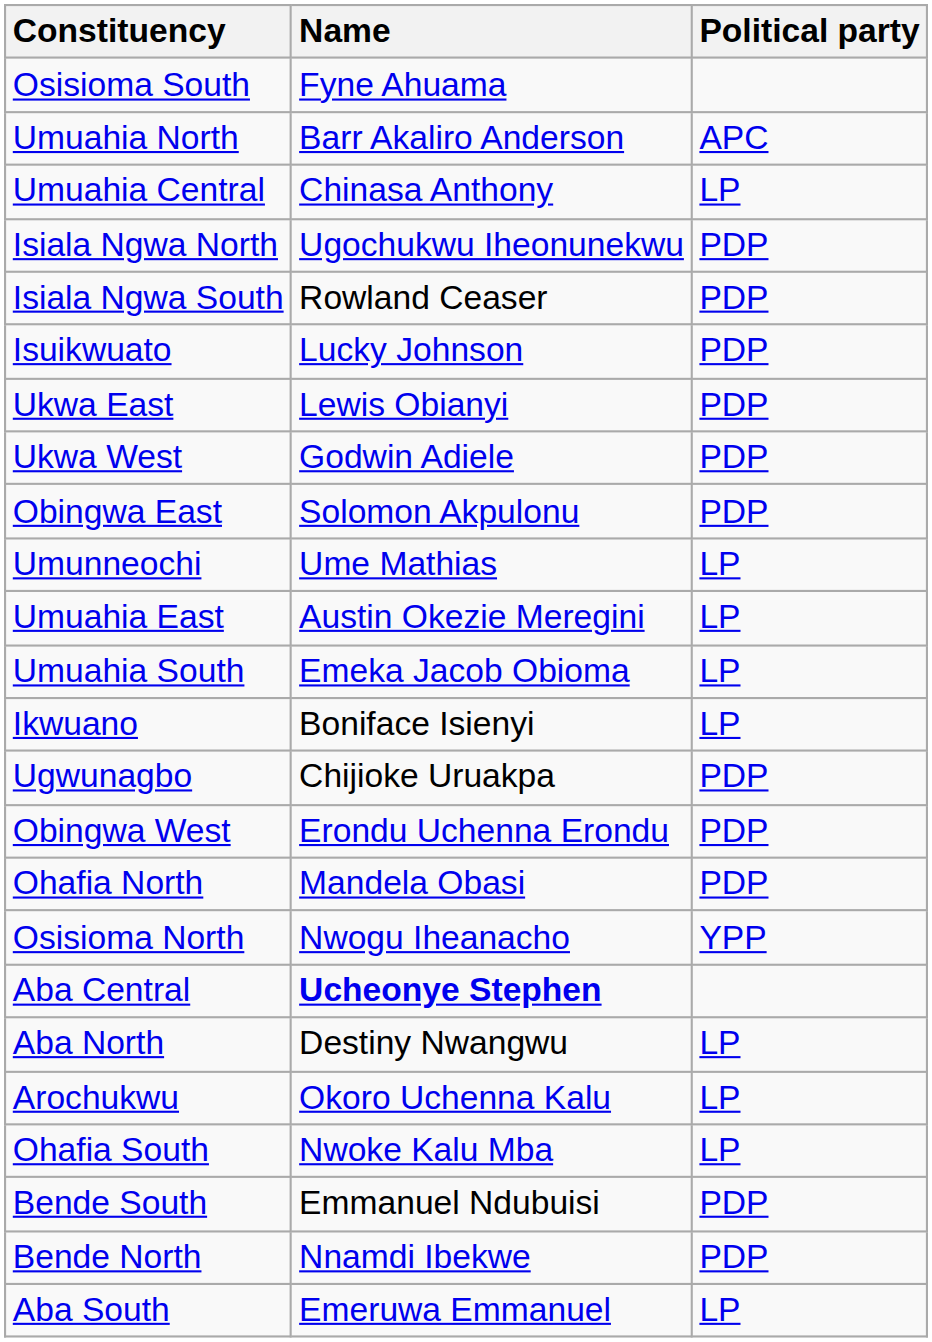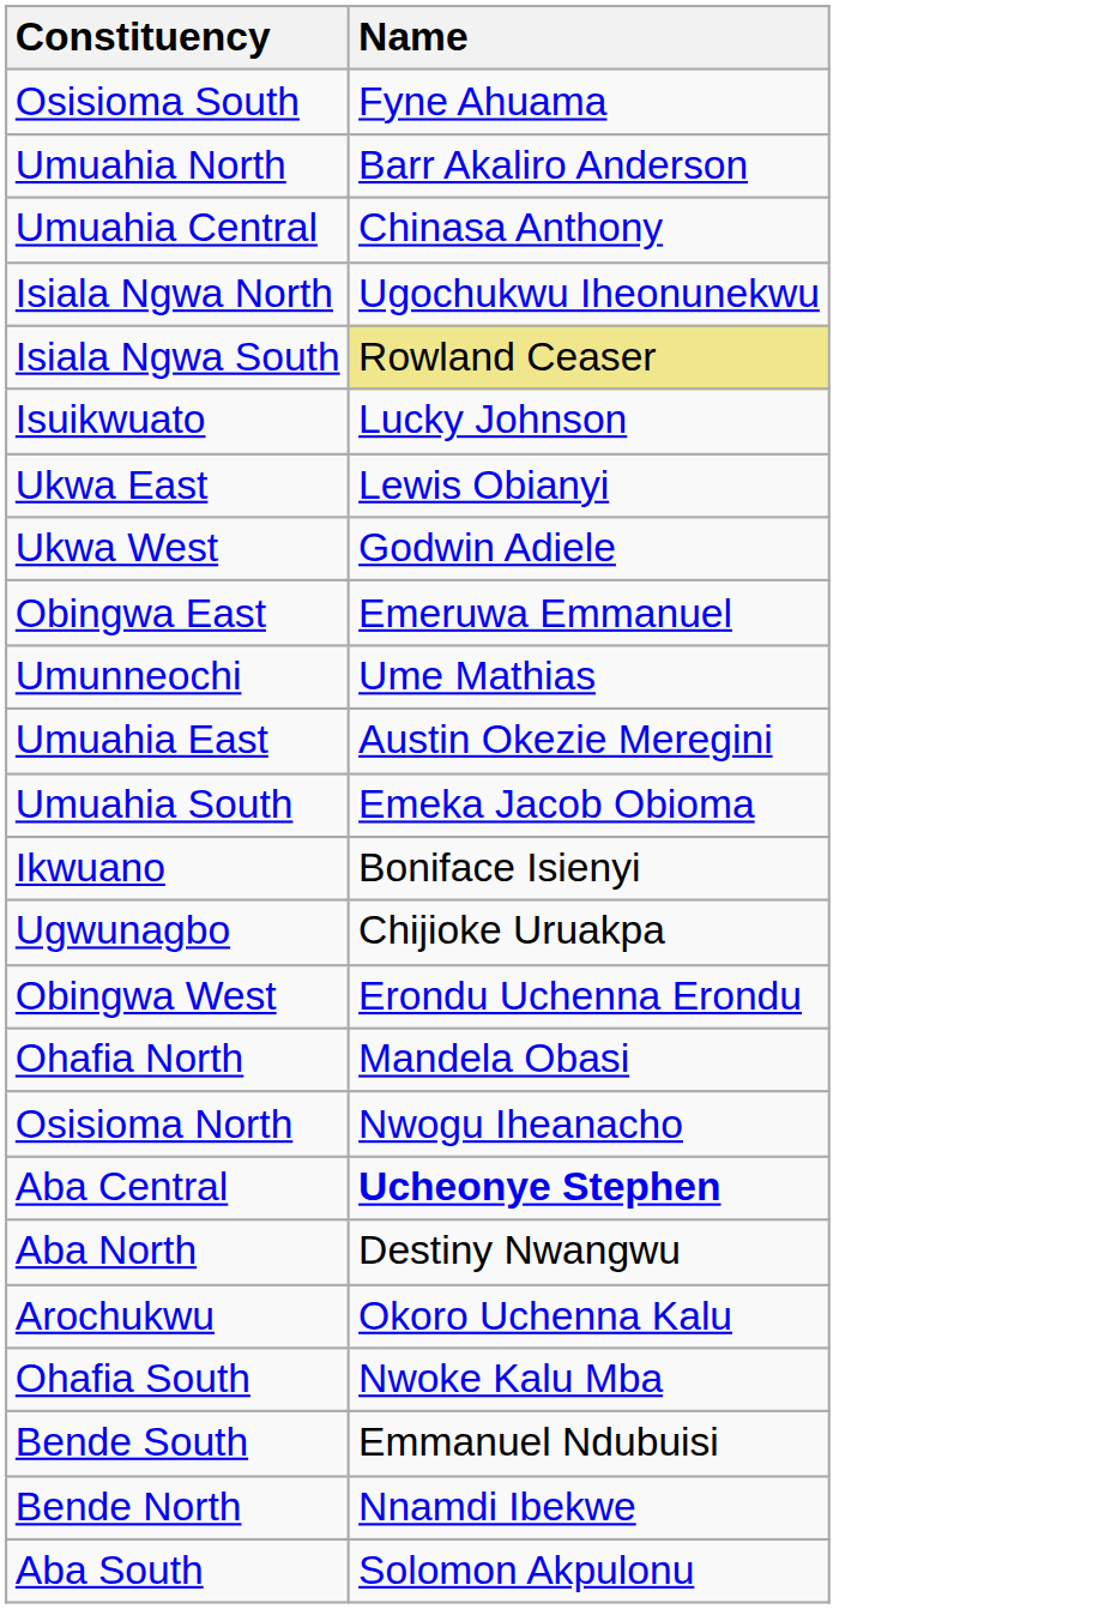- column: Political party | APC | LP | PDP | PDP | PDP | PDP | PDP | PDP | LP | LP | LP | LP | PDP | PDP | PDP | YPP | LP | LP | LP | PDP | PDP | LP
Isiala Ngwa South | Name: no background -> khaki background
Obingwa East | Name: Solomon Akpulonu -> Emeruwa Emmanuel
Aba South | Name: Emeruwa Emmanuel -> Solomon Akpulonu
